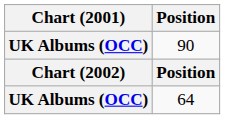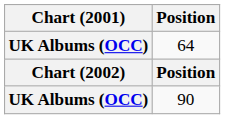rows swapped: 64 <-> 90
